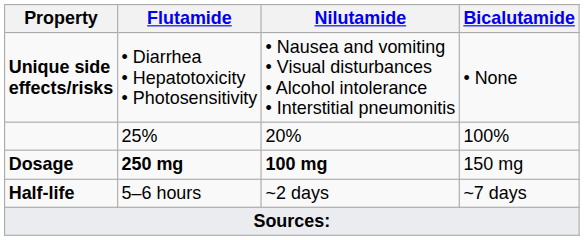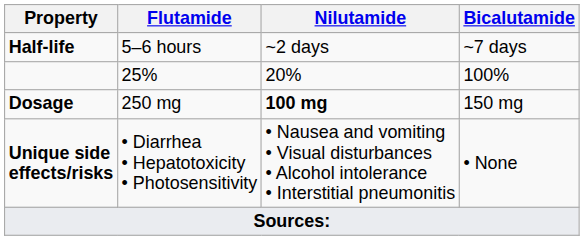rows swapped: Half-life <-> Unique side effects/risks
Dosage | Flutamide: bold -> normal
